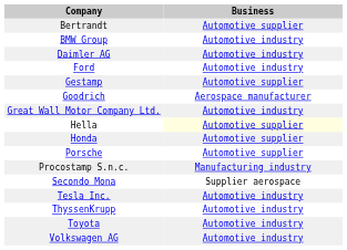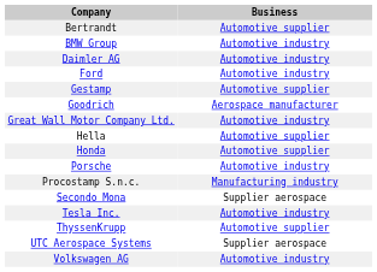Hella | Business: lightyellow background -> no background
Porsche | Business: Automotive supplier -> Automotive industry
ThyssenKrupp | Business: Automotive industry -> Automotive supplier
- row: Toyota | Automotive industry
+ row: UTC Aerospace Systems | Supplier aerospace
